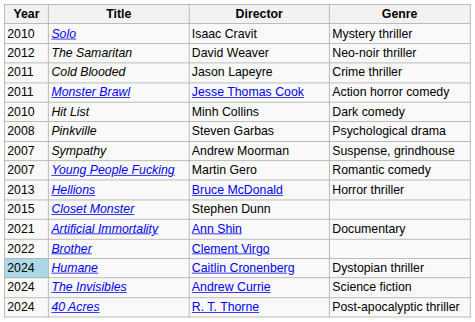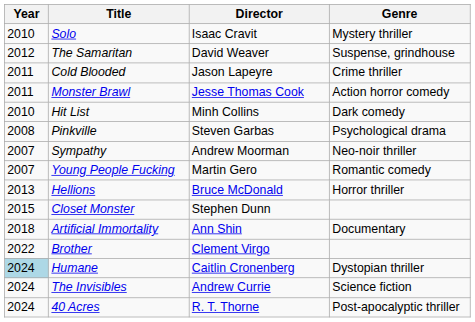The Samaritan | Genre: Neo-noir thriller -> Suspense, grindhouse
Sympathy | Genre: Suspense, grindhouse -> Neo-noir thriller
Artificial Immortality | Year: 2021 -> 2018
